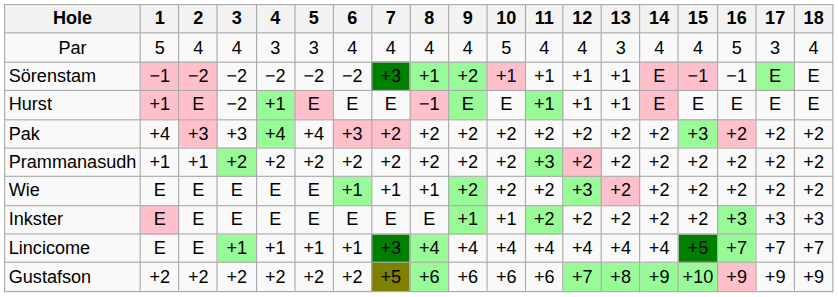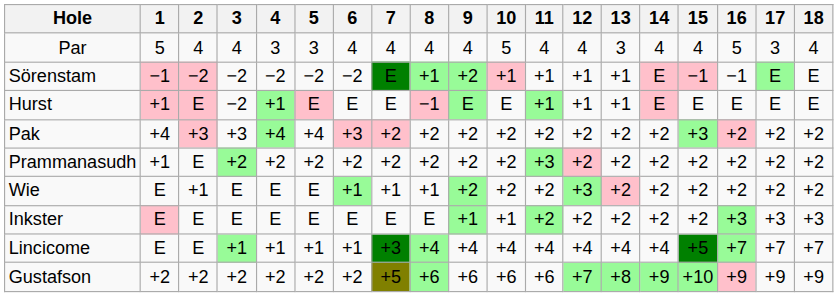Sörenstam | 7: +3 -> E
Prammanasudh | 2: +1 -> E
Wie | 2: E -> +1
